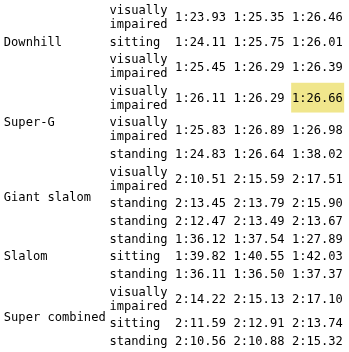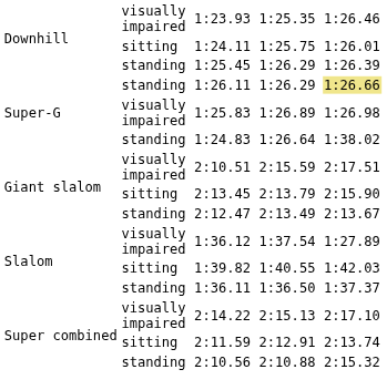1:25.45 | column 2: visually impaired -> standing
1:26.11 | column 2: visually impaired -> standing
2:13.45 | column 2: standing -> sitting
1:36.12 | column 2: standing -> visually impaired
